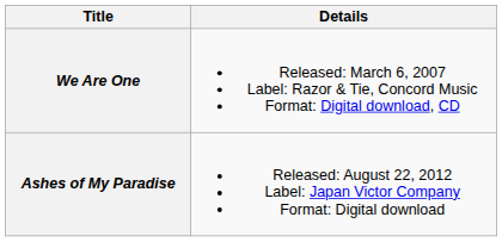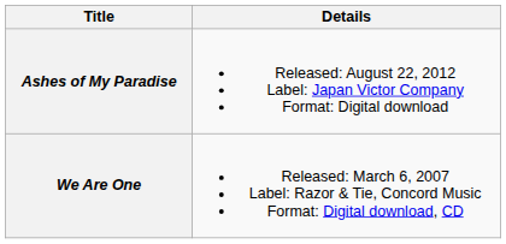rows swapped: We Are One <-> Ashes of My Paradise
